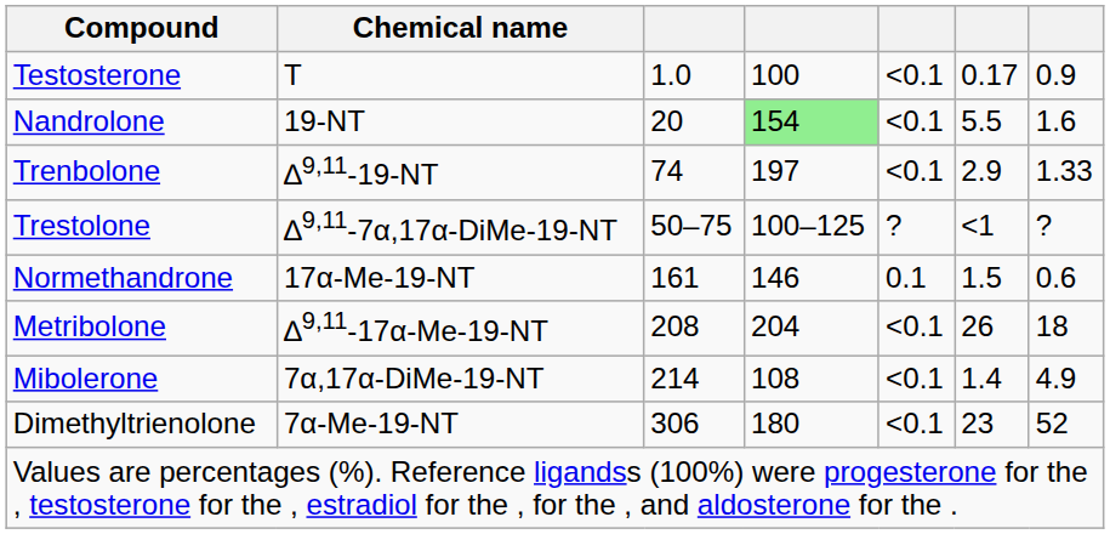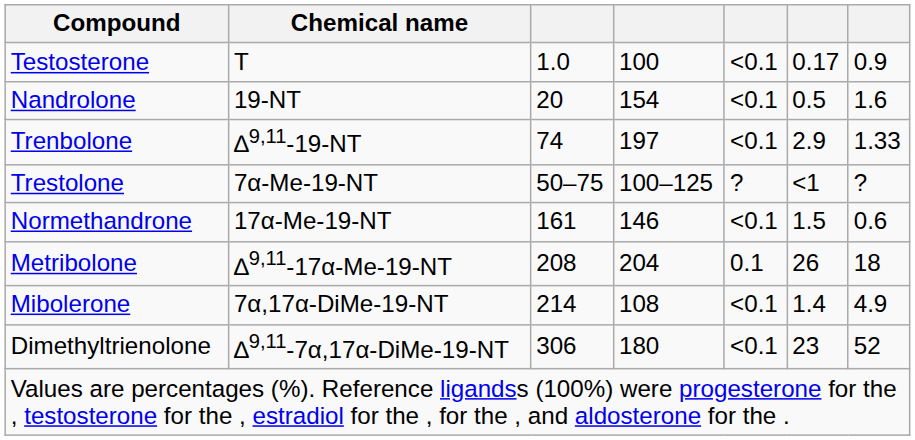Nandrolone | column 4: lightgreen background -> no background
Nandrolone | column 6: 5.5 -> 0.5
Trestolone | Chemical name: ∆9,11-7α,17α-DiMe-19-NT -> 7α-Me-19-NT
Normethandrone | column 5: 0.1 -> <0.1
Metribolone | column 5: <0.1 -> 0.1
Dimethyltrienolone | Chemical name: 7α-Me-19-NT -> ∆9,11-7α,17α-DiMe-19-NT
